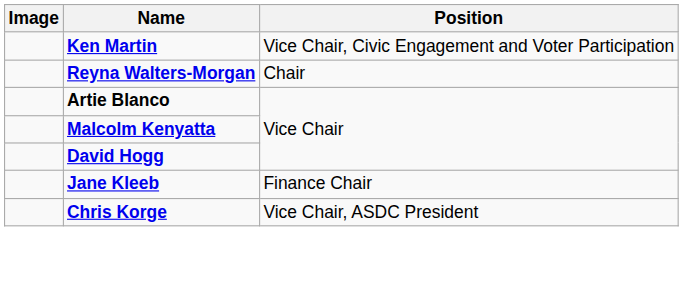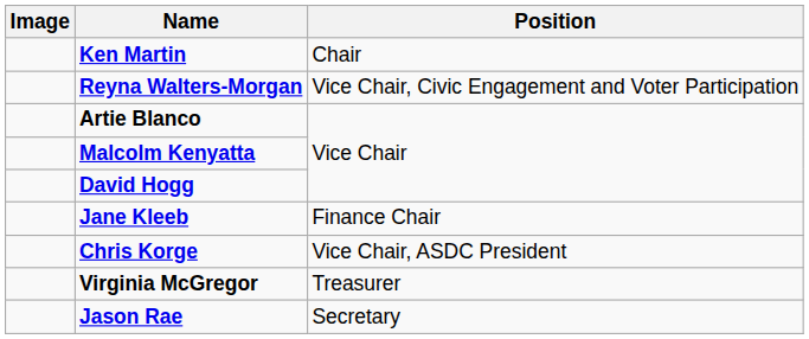Ken Martin | Position: Vice Chair, Civic Engagement and Voter Participation -> Chair
Reyna Walters-Morgan | Position: Chair -> Vice Chair, Civic Engagement and Voter Participation
+ row: Virginia McGregor | Treasurer
+ row: Jason Rae | Secretary
